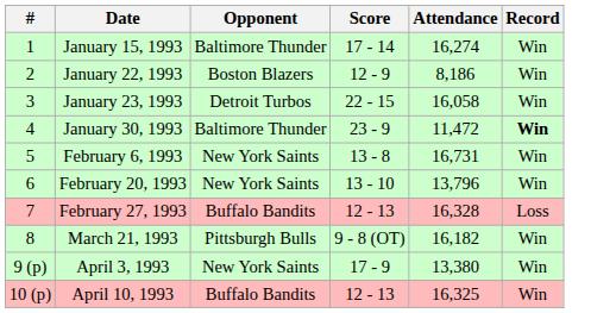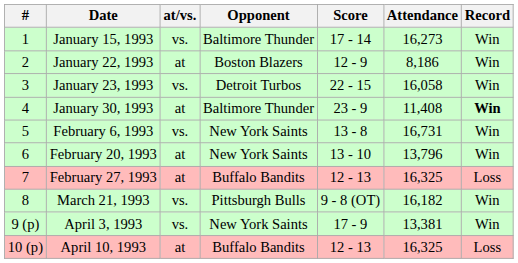+ column: at/vs. | vs. | at | vs. | at | vs. | at | at | vs. | vs. | at
January 15, 1993 | Attendance: 16,274 -> 16,273
January 30, 1993 | Attendance: 11,472 -> 11,408
February 27, 1993 | Attendance: 16,328 -> 16,325
April 3, 1993 | Attendance: 13,380 -> 13,381
April 10, 1993 | Record: Win -> Loss
